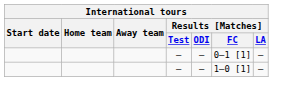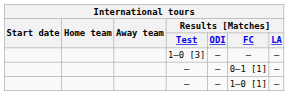+ row: 1–0 [3] | — | — | —
